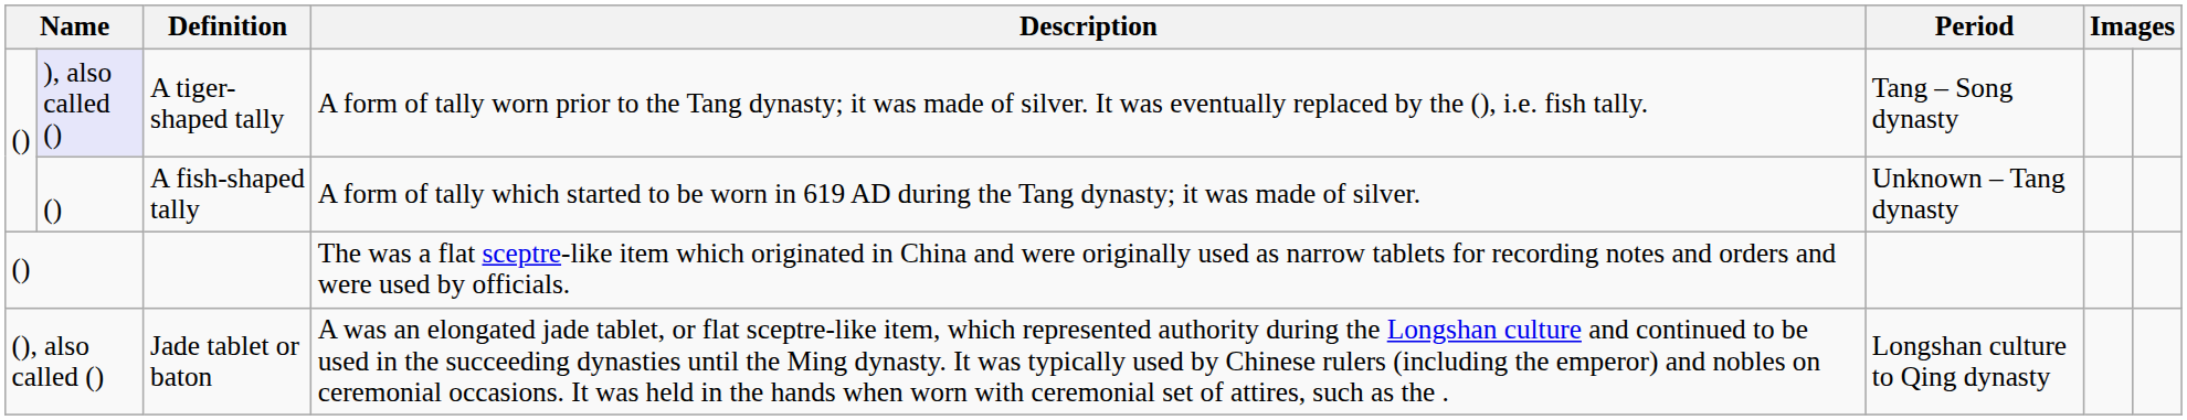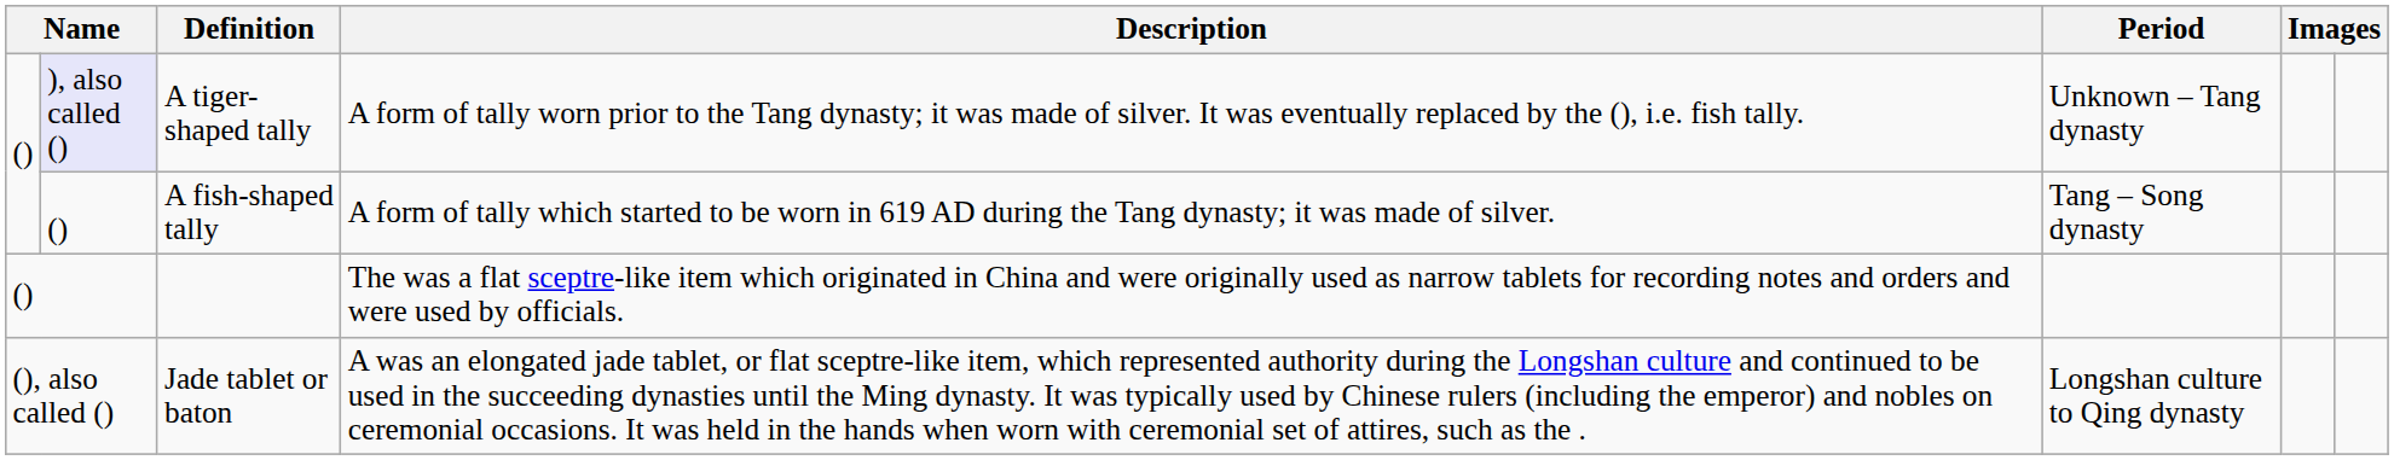A tiger-shaped tally | Period: Tang – Song dynasty -> Unknown – Tang dynasty
A fish-shaped tally | Period: Unknown – Tang dynasty -> Tang – Song dynasty
